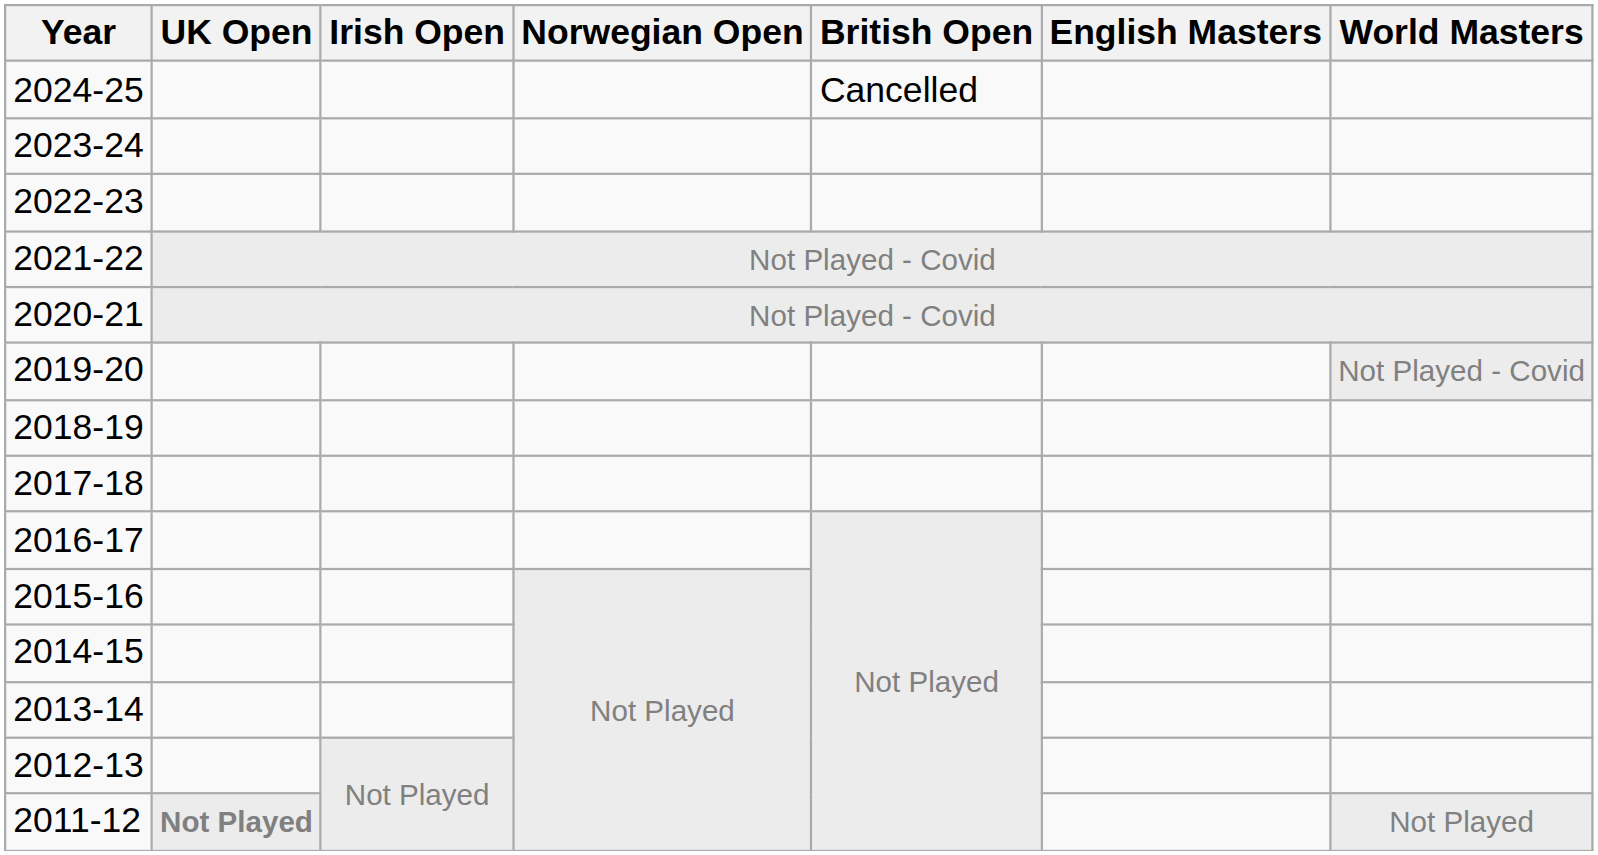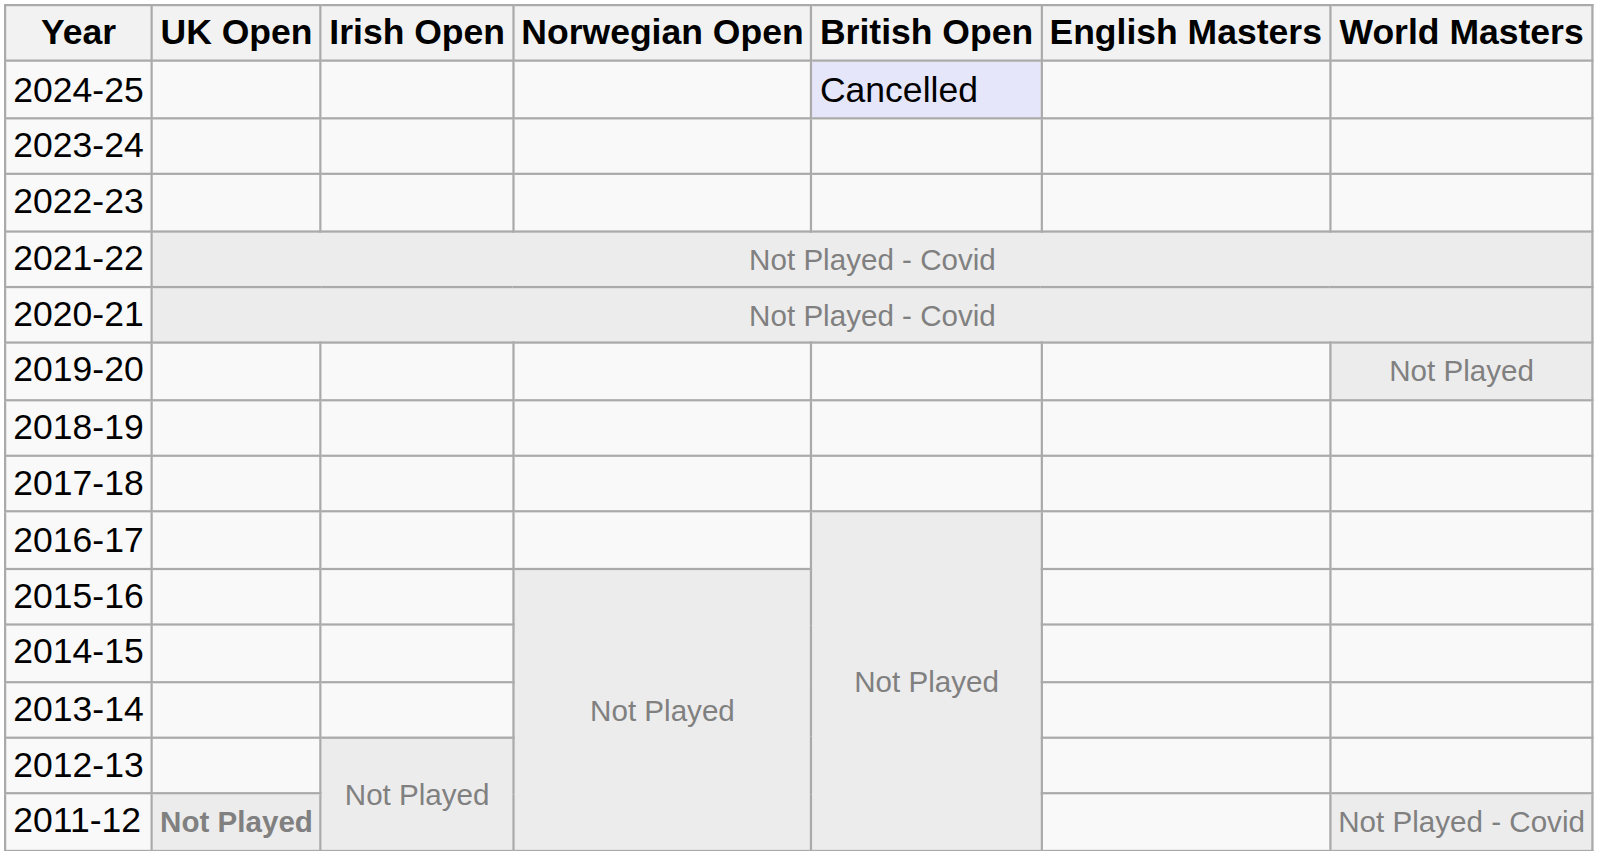2024-25 | British Open: no background -> lavender background
2019-20 | World Masters: Not Played - Covid -> Not Played
2011-12 | World Masters: Not Played -> Not Played - Covid
